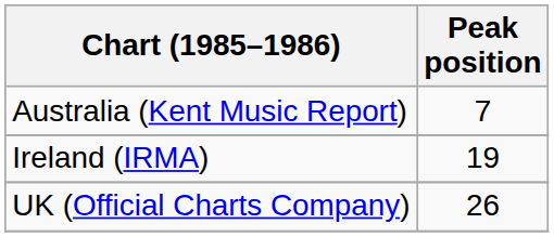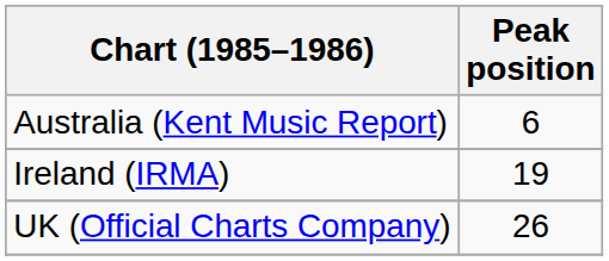Australia (Kent Music Report) | Peak position: 7 -> 6
